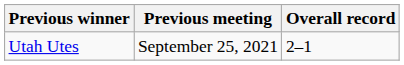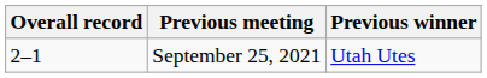columns swapped: Overall record <-> Previous winner
